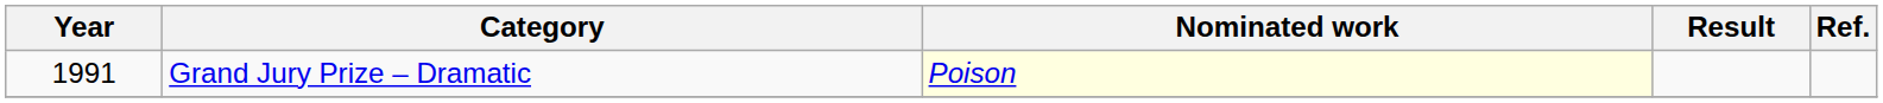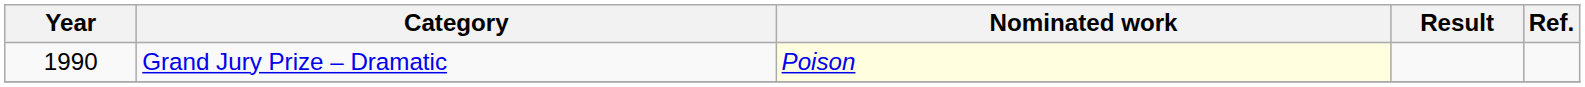Grand Jury Prize – Dramatic | Year: 1991 -> 1990
